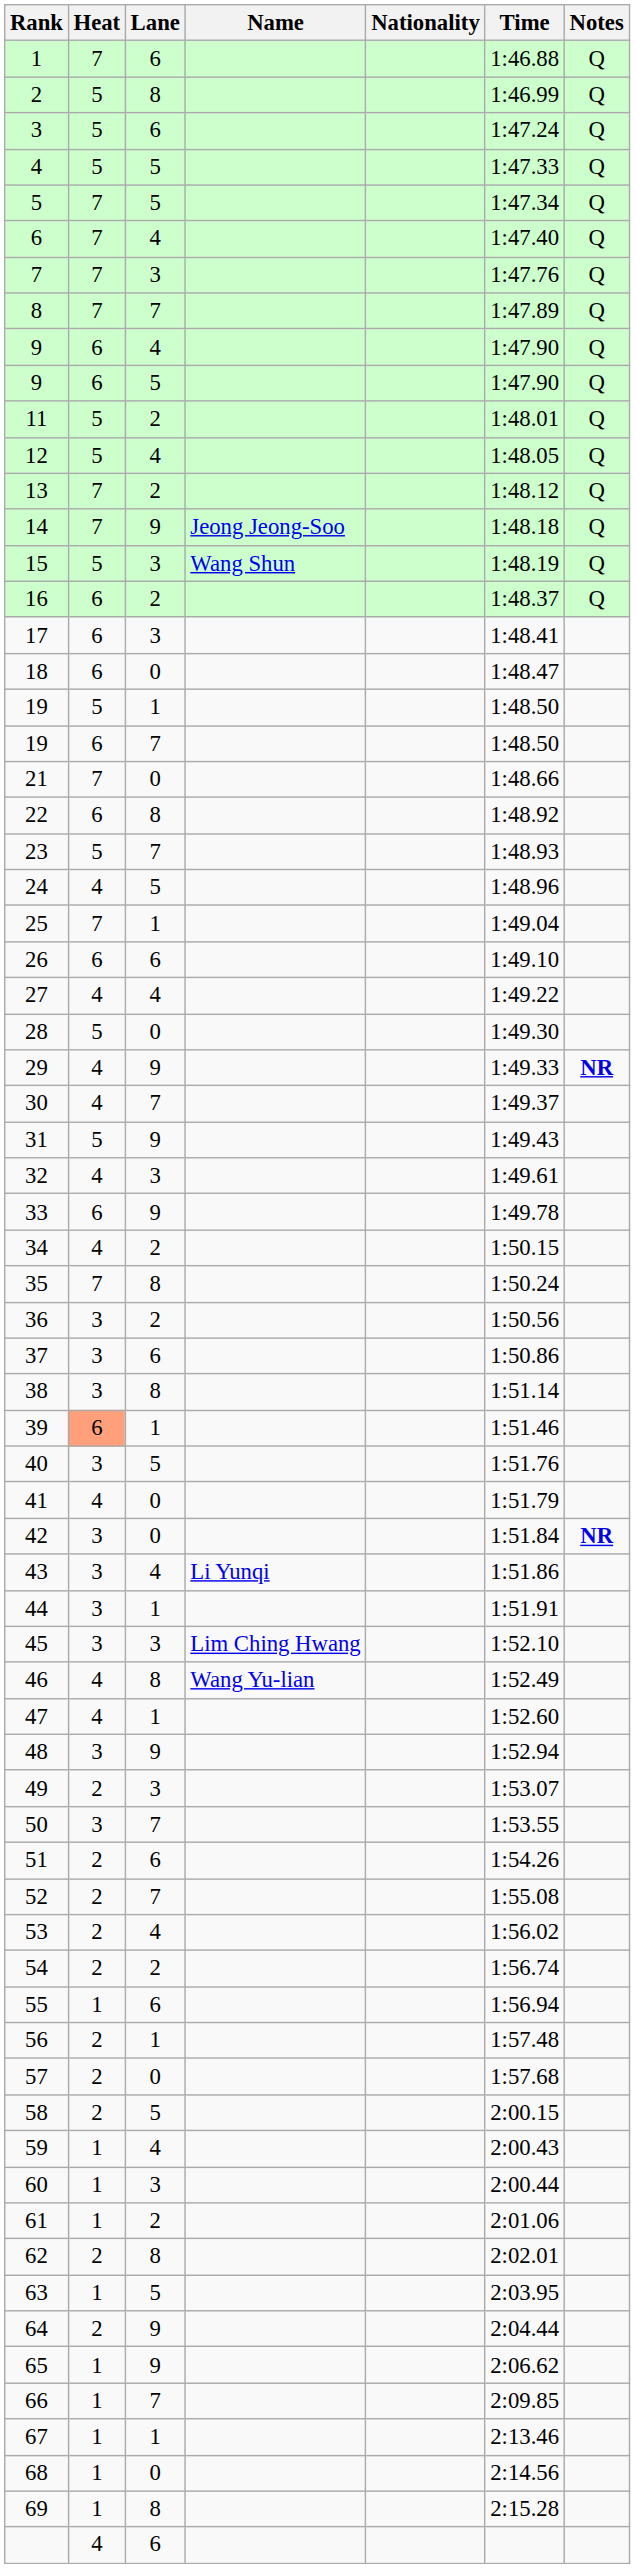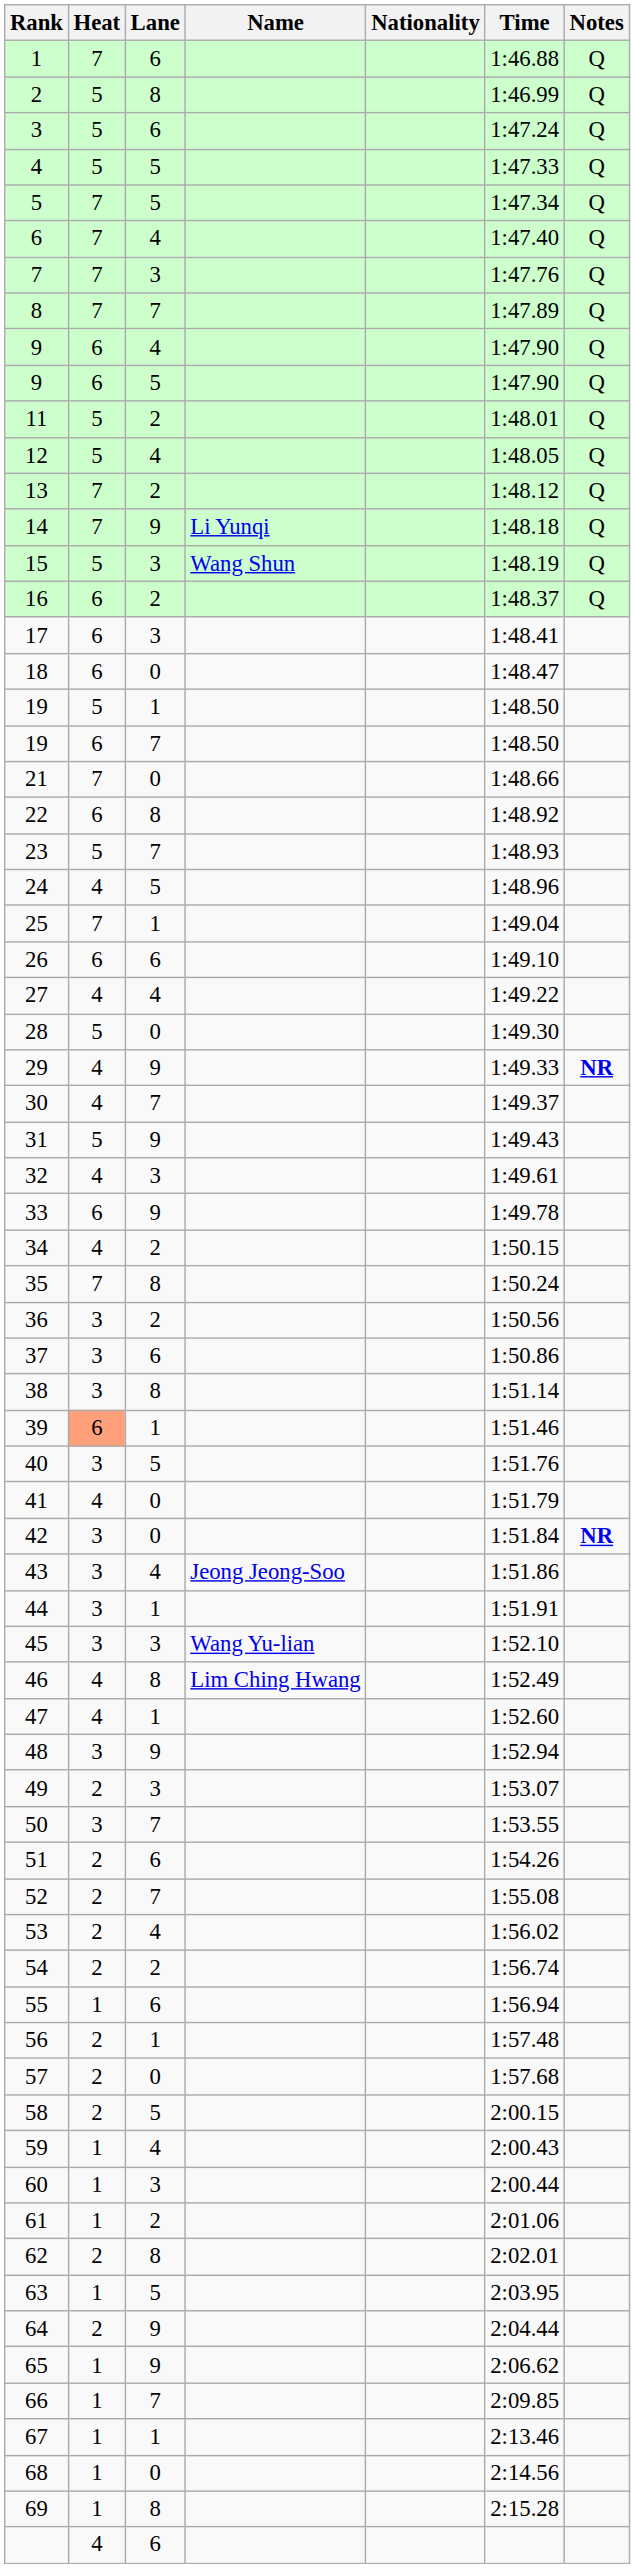14 | Name: Jeong Jeong-Soo -> Li Yunqi
43 | Name: Li Yunqi -> Jeong Jeong-Soo
45 | Name: Lim Ching Hwang -> Wang Yu-lian
46 | Name: Wang Yu-lian -> Lim Ching Hwang
